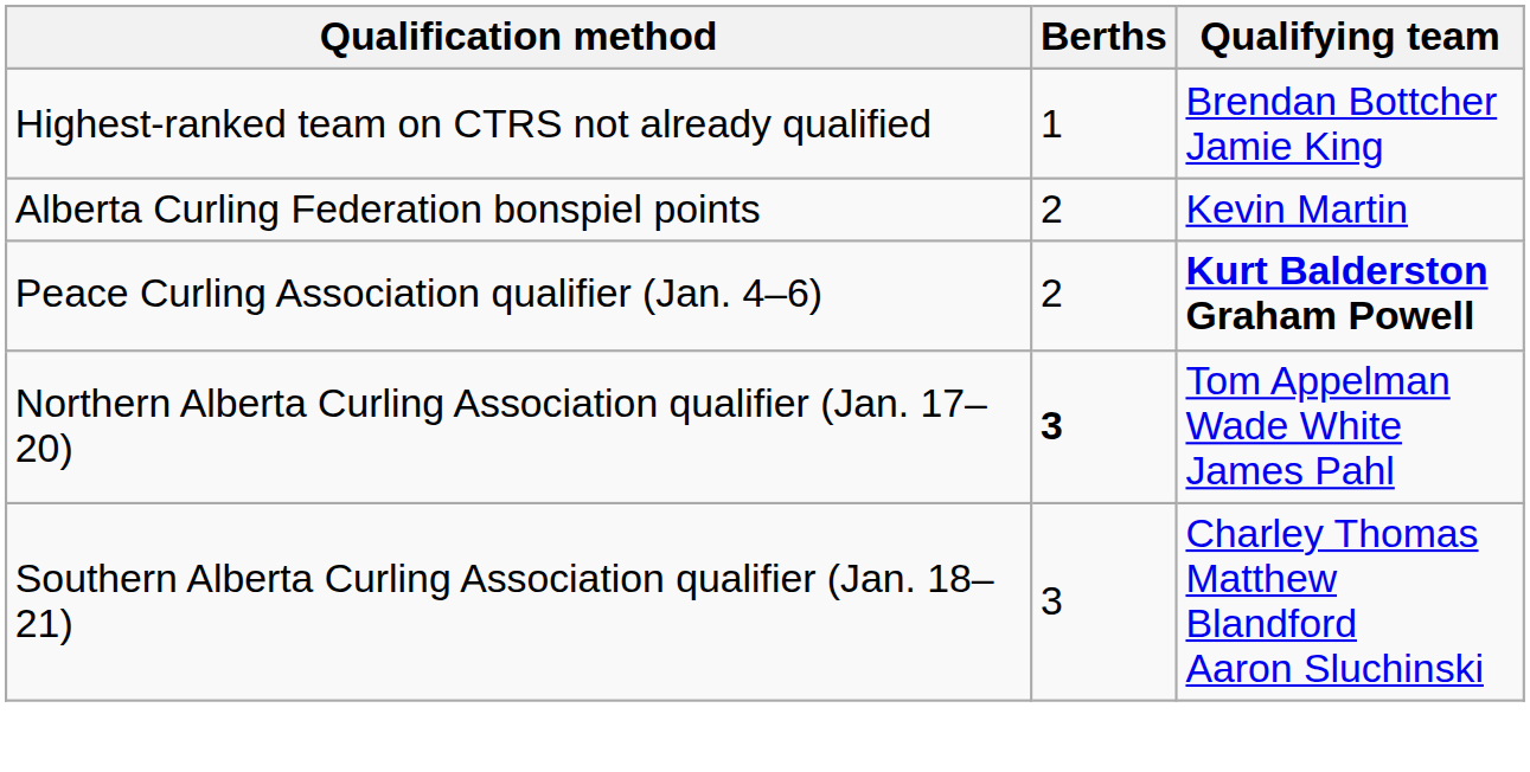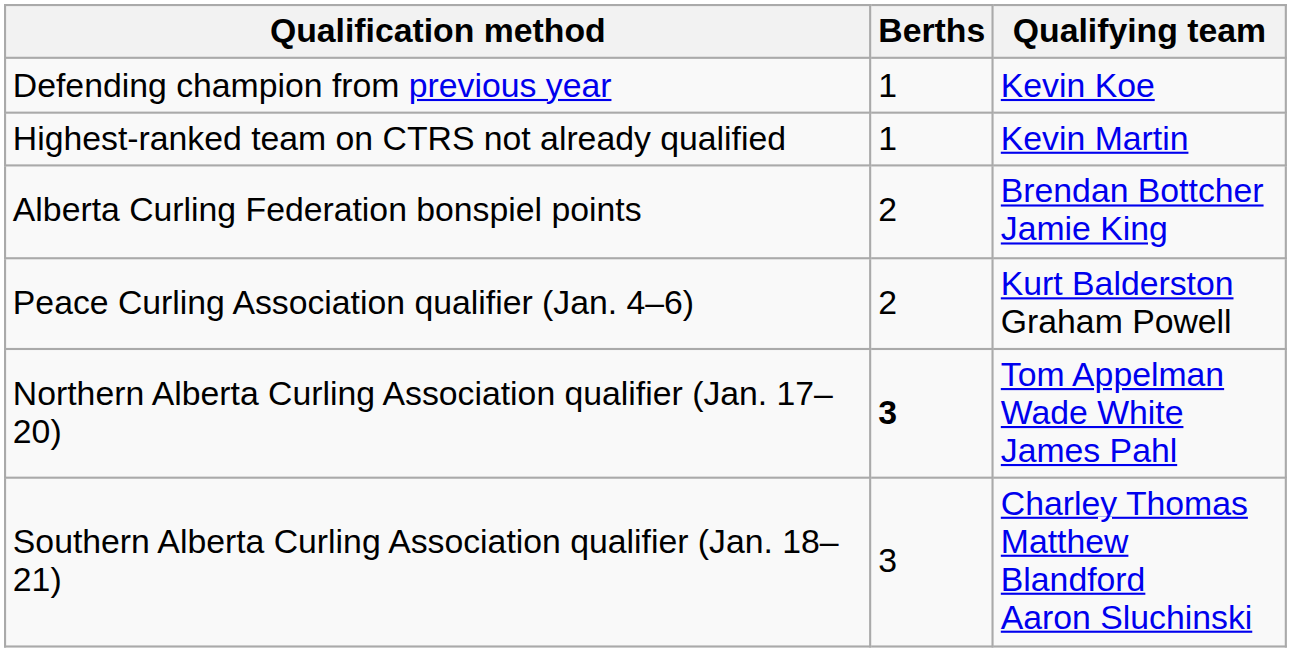+ row: Defending champion from previous year | 1 | Kevin Koe
Highest-ranked team on CTRS not already qualified | Qualifying team: Brendan Bottcher Jamie King -> Kevin Martin
Alberta Curling Federation bonspiel points | Qualifying team: Kevin Martin -> Brendan Bottcher Jamie King
Peace Curling Association qualifier (Jan. 4–6) | Qualifying team: bold -> normal
